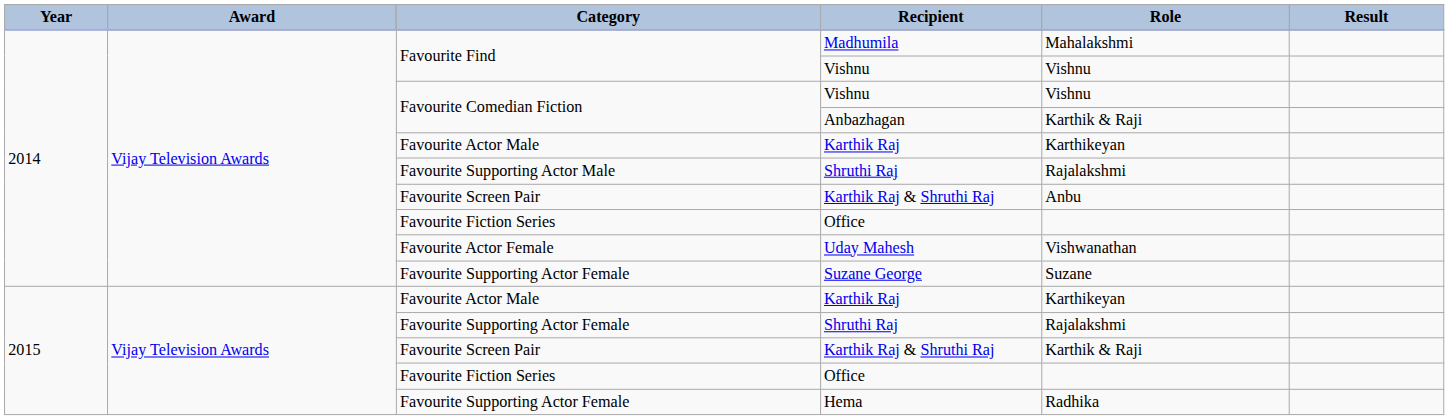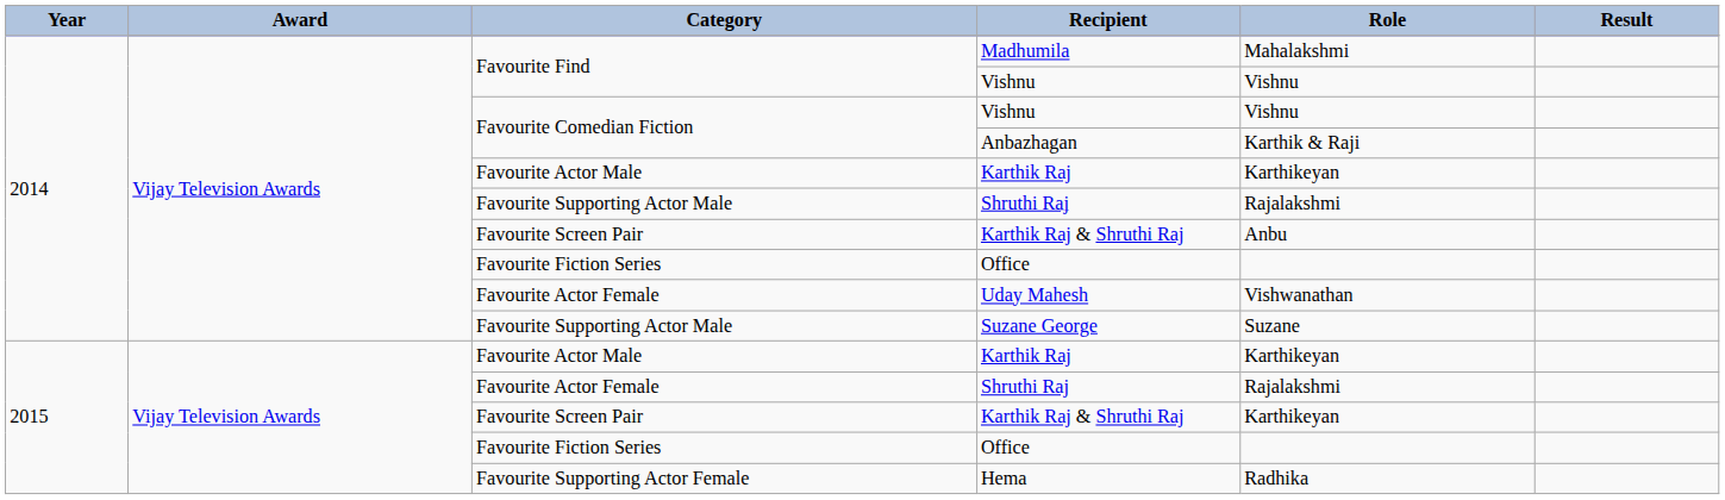Suzane George | Category: Favourite Supporting Actor Female -> Favourite Supporting Actor Male
2015 / Shruthi Raj | Category: Favourite Supporting Actor Female -> Favourite Actor Female
2015 / Karthik Raj & Shruthi Raj | Role: Karthik & Raji -> Karthikeyan
